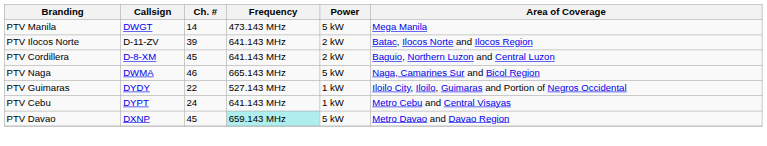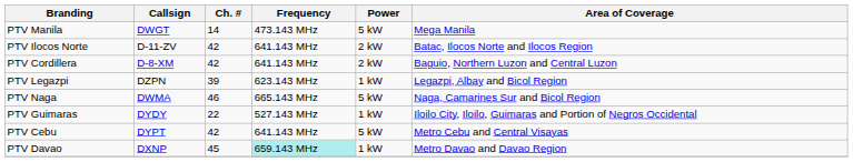PTV Ilocos Norte | Ch. #: 39 -> 42
PTV Cordillera | Ch. #: 45 -> 42
+ row: PTV Legazpi | DZPN | 39 | 623.143 MHz | 1 kW | Legazpi, Albay and Bicol Region
PTV Cebu | Ch. #: 24 -> 42
PTV Cebu | Power: 1 kW -> 5 kW
PTV Davao | Power: 5 kW -> 1 kW
